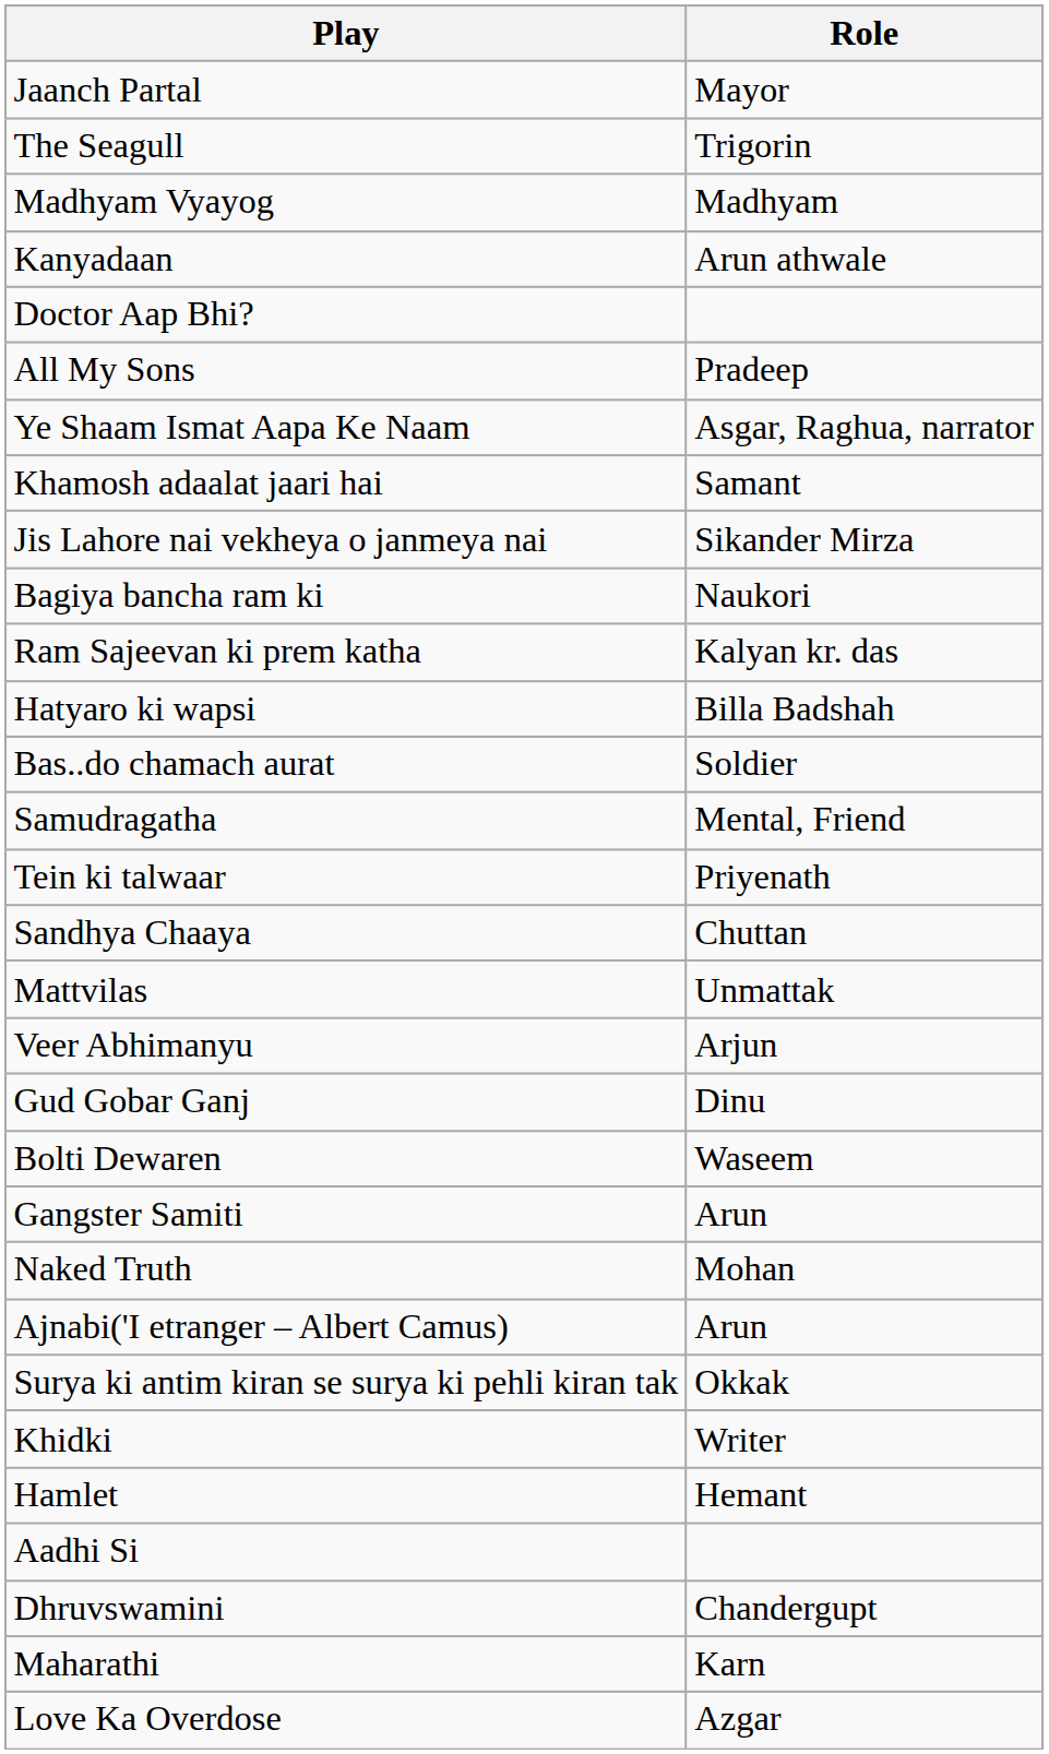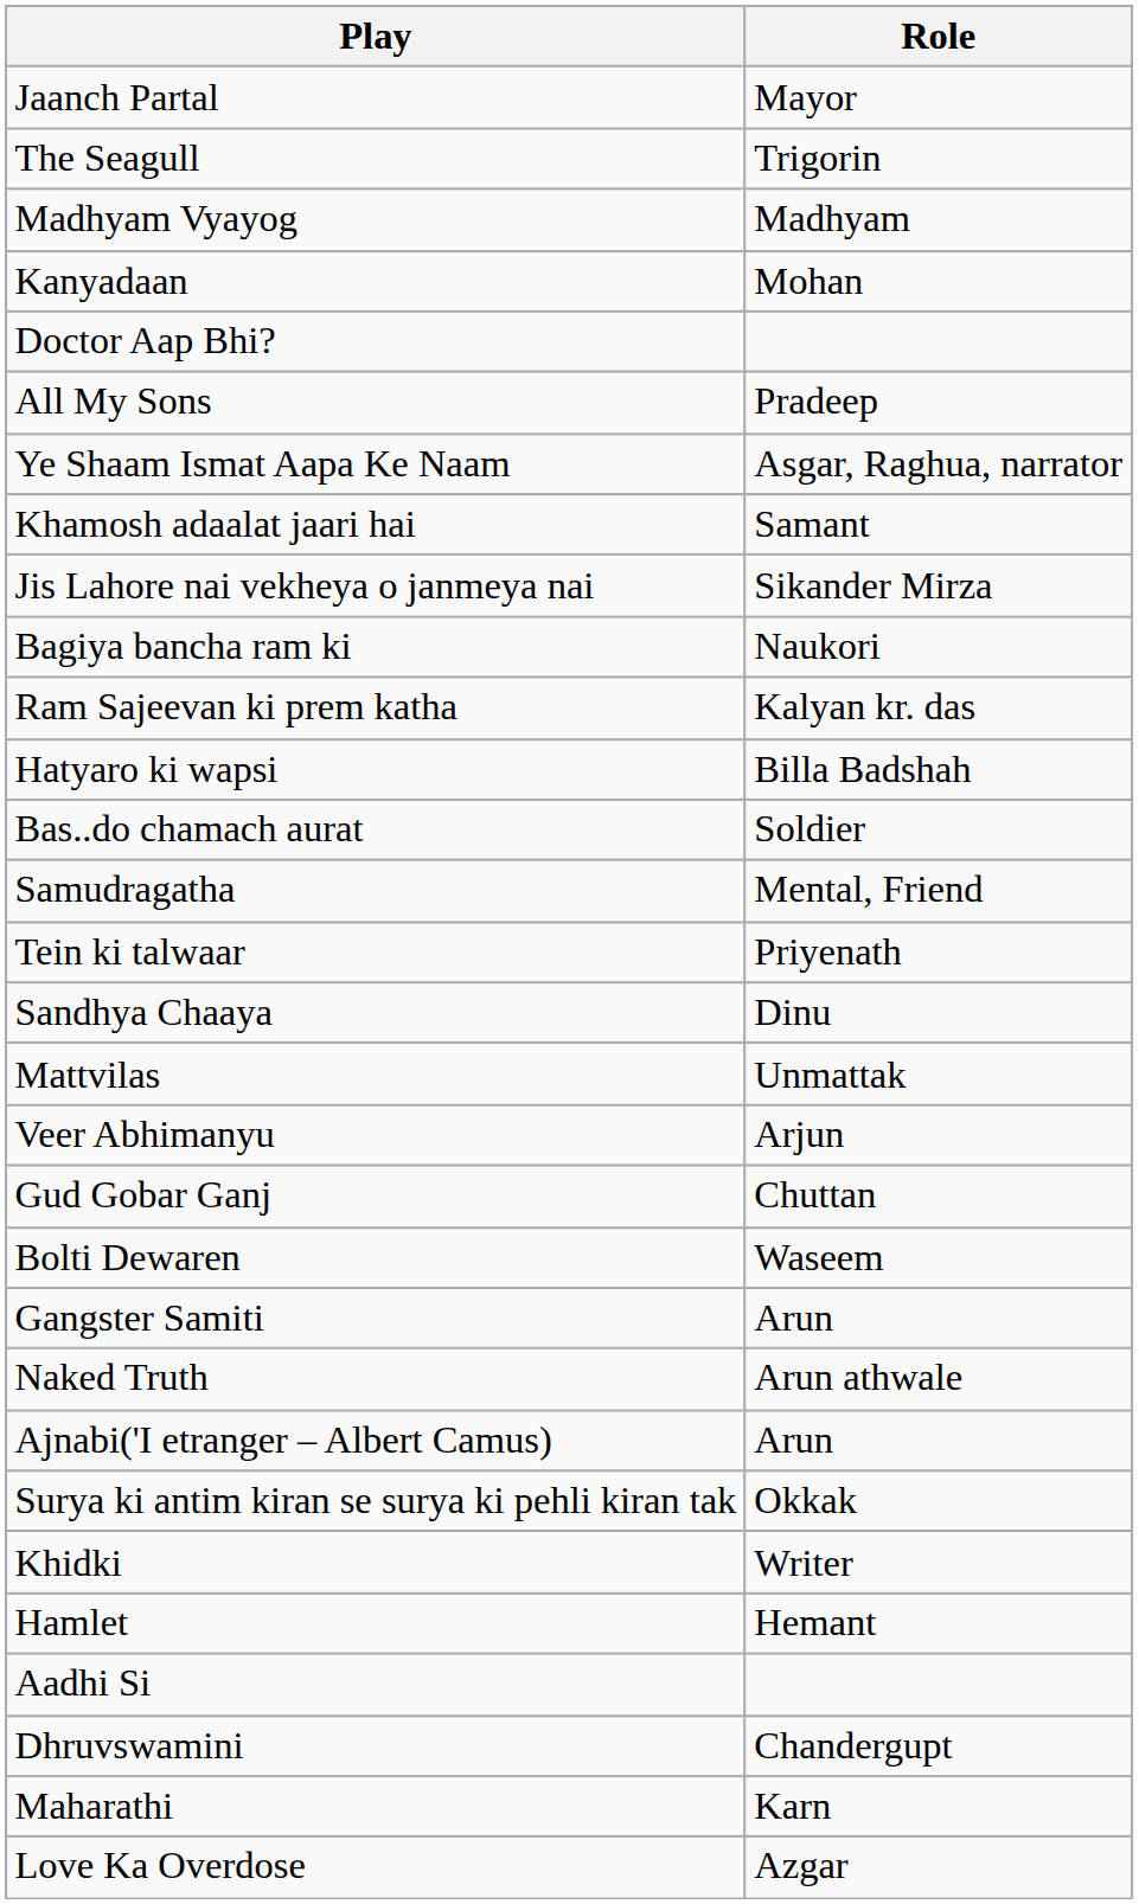Kanyadaan | Role: Arun athwale -> Mohan
Sandhya Chaaya | Role: Chuttan -> Dinu
Gud Gobar Ganj | Role: Dinu -> Chuttan
Naked Truth | Role: Mohan -> Arun athwale
